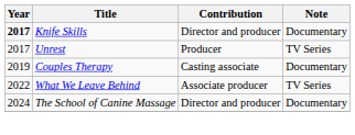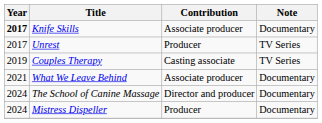Knife Skills | Contribution: Director and producer -> Associate producer
Couples Therapy | Note: Documentary -> TV Series
What We Leave Behind | Year: 2022 -> 2021
What We Leave Behind | Note: TV Series -> Documentary
+ row: 2024 | Mistress Dispeller | Producer | Documentary
